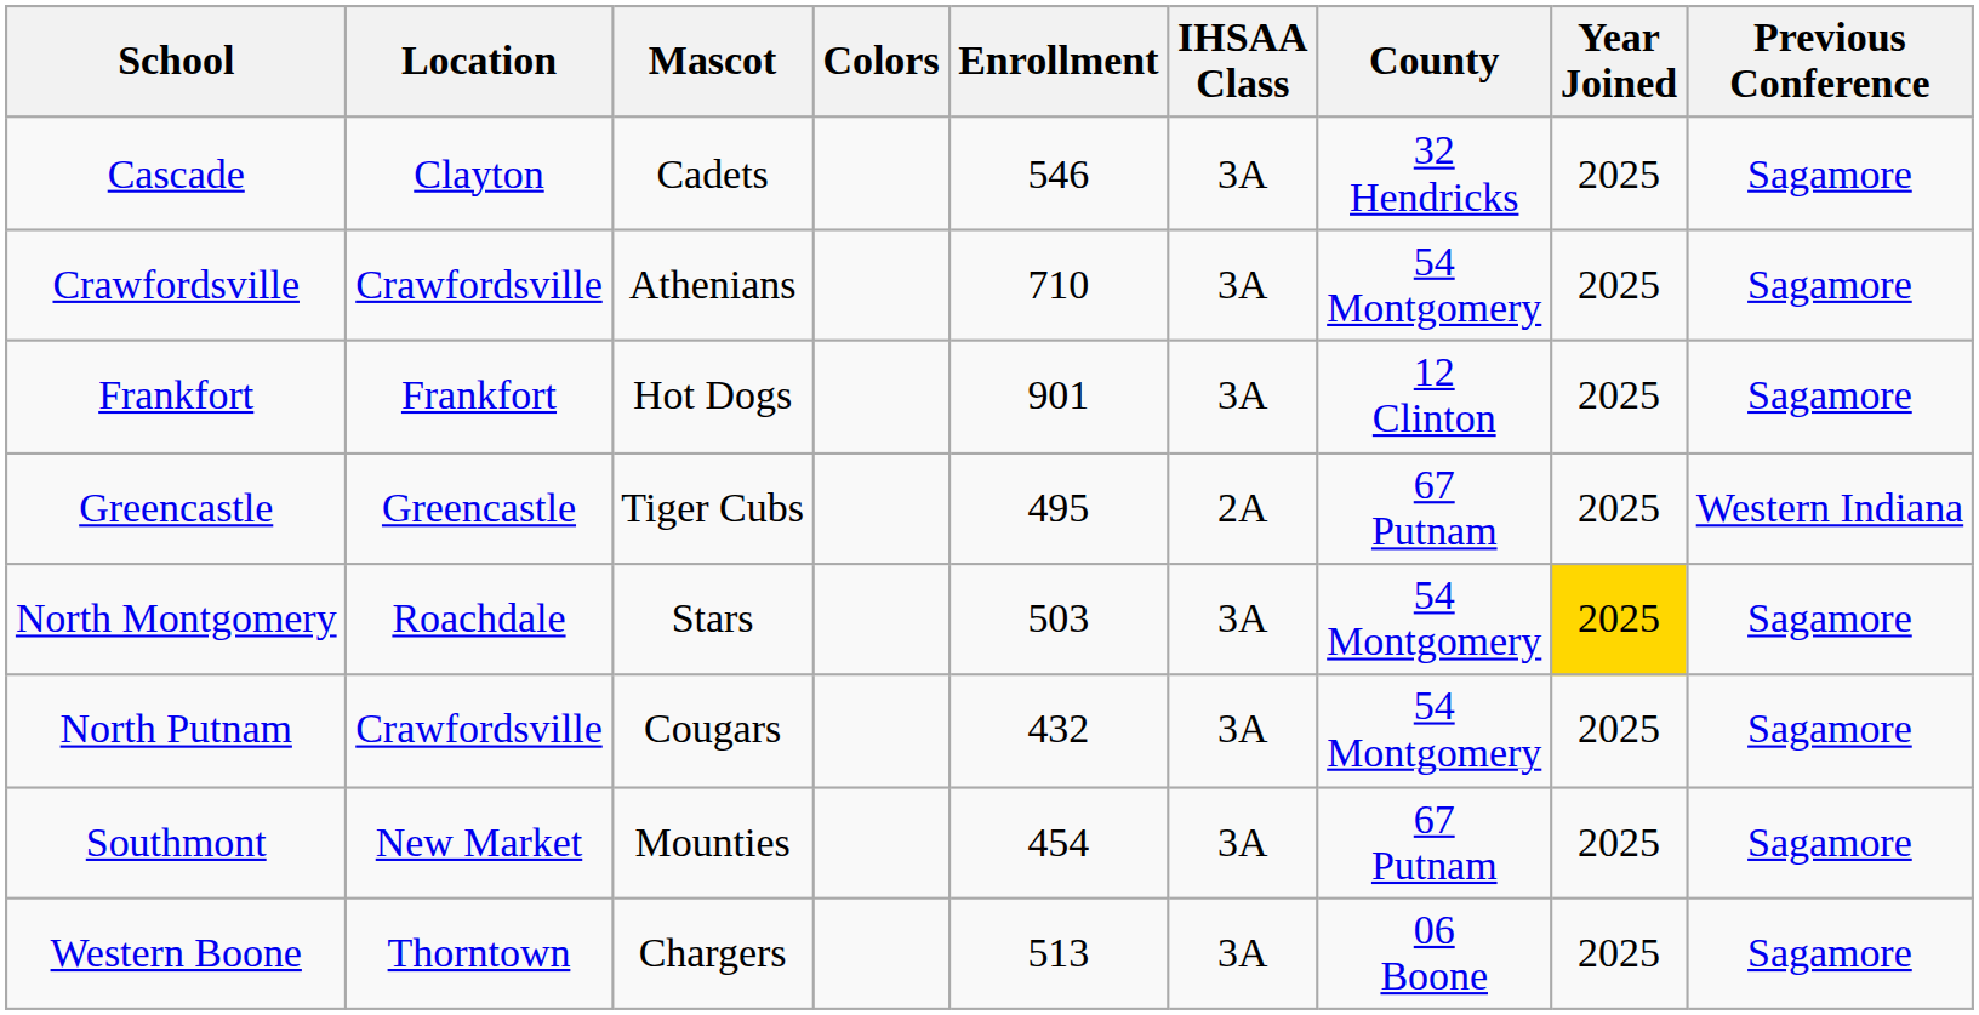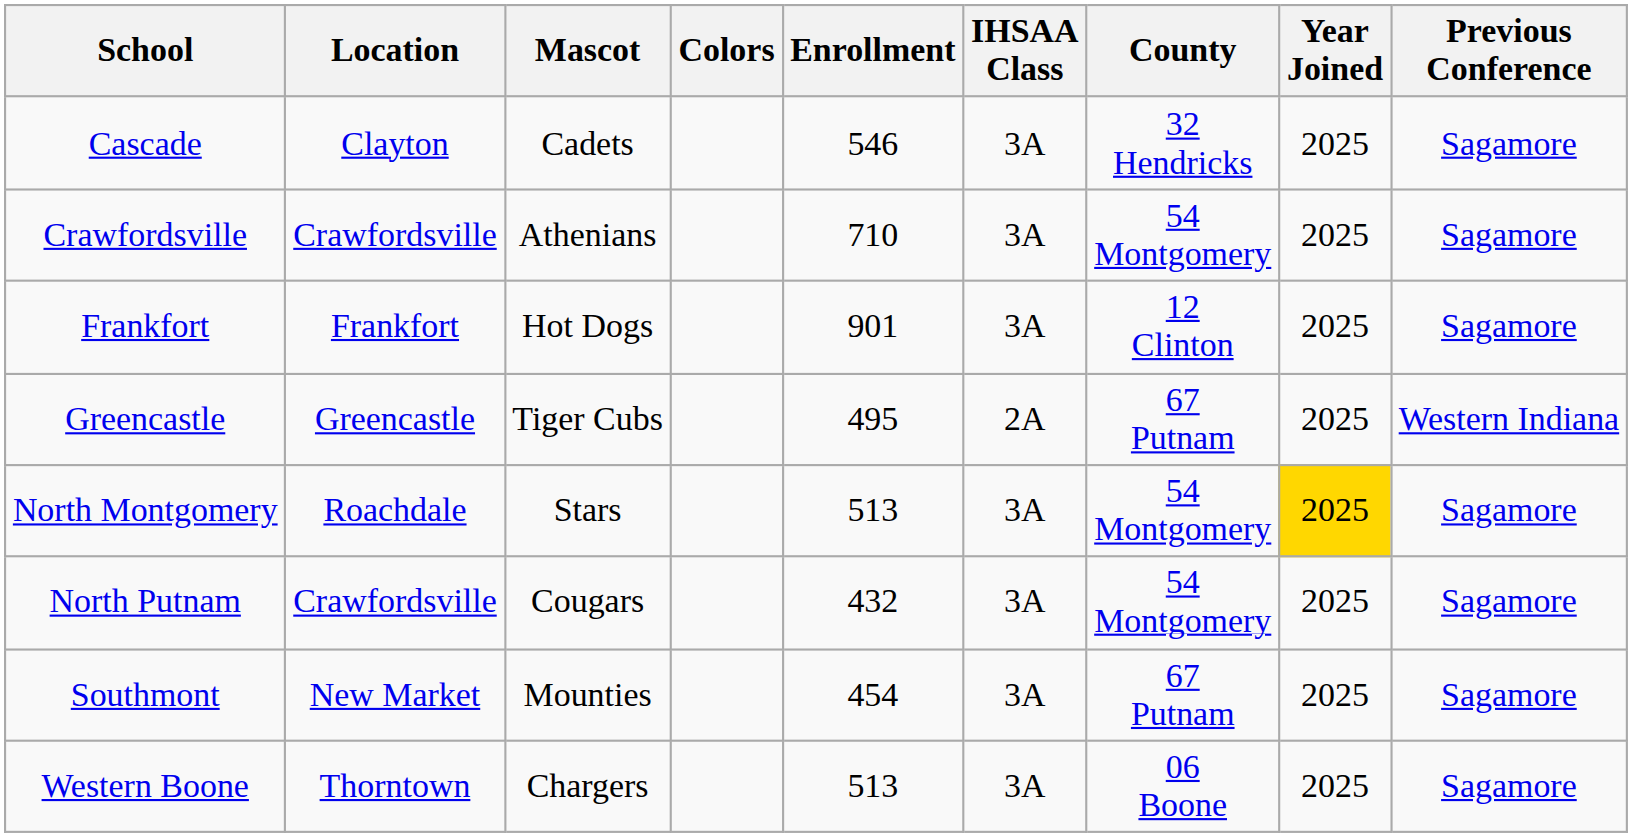North Montgomery | Enrollment: 503 -> 513
